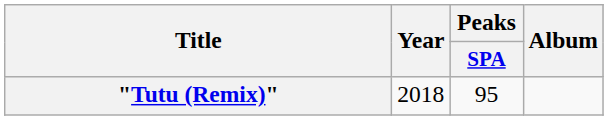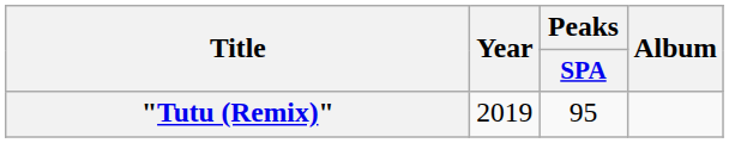"Tutu (Remix)" | Year: 2018 -> 2019
